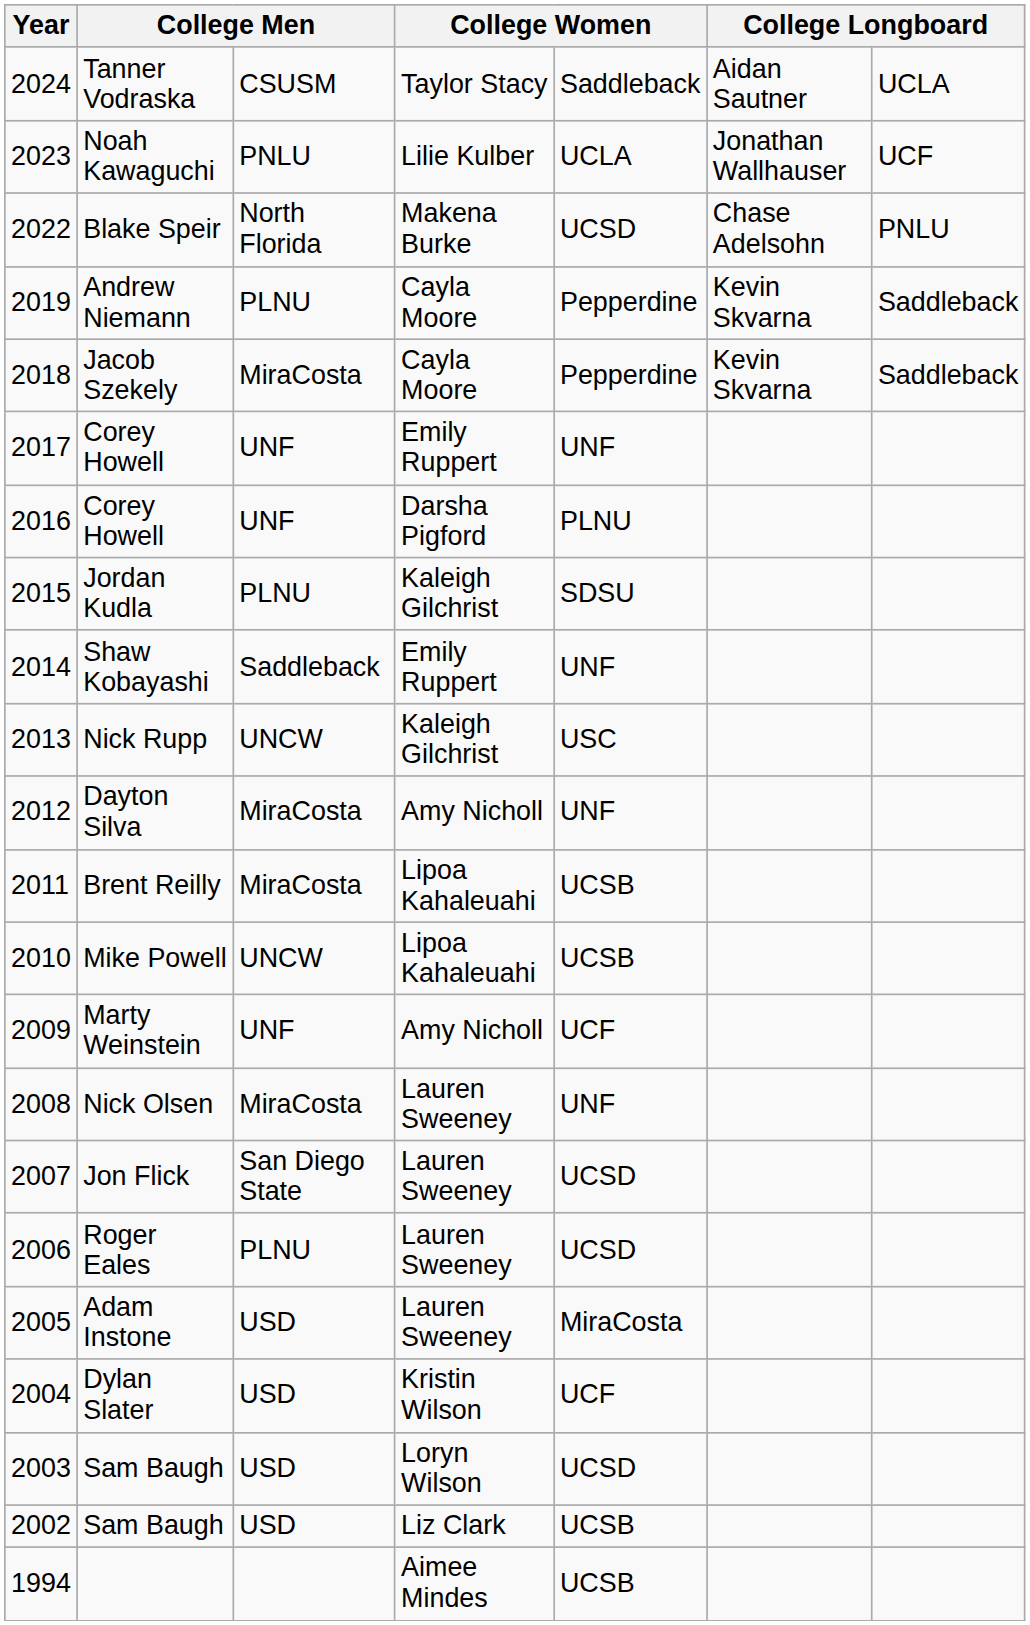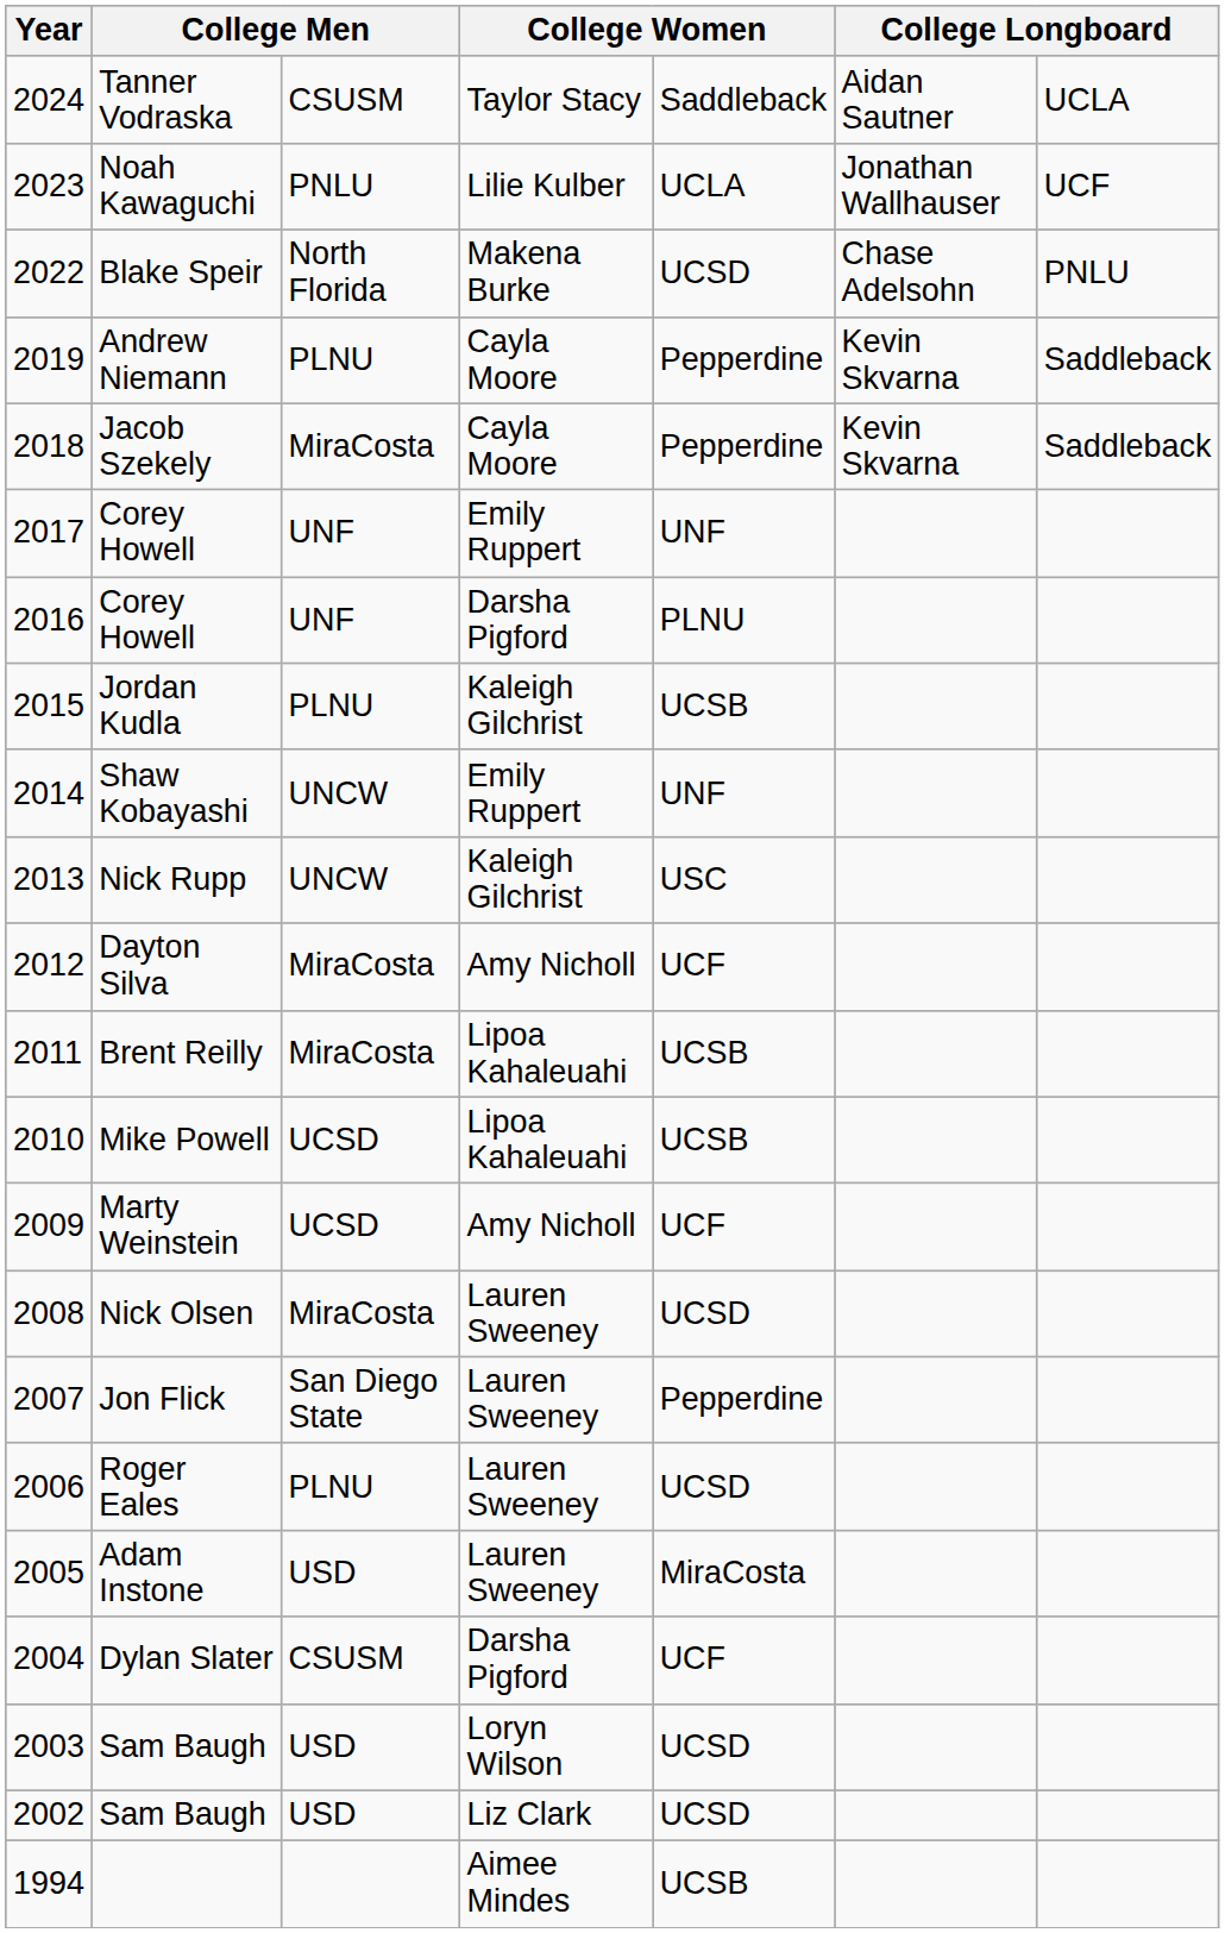Jordan Kudla | column 5: SDSU -> UCSB
Shaw Kobayashi | column 3: Saddleback -> UNCW
Dayton Silva | column 5: UNF -> UCF
Mike Powell | column 3: UNCW -> UCSD
Marty Weinstein | column 3: UNF -> UCSD
Nick Olsen | column 5: UNF -> UCSD
Jon Flick | column 5: UCSD -> Pepperdine
Dylan Slater | column 3: USD -> CSUSM
Dylan Slater | column 4: Kristin Wilson -> Darsha Pigford
2002 / Sam Baugh | column 5: UCSB -> UCSD
